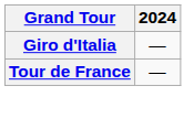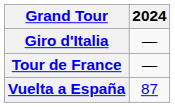+ row: Vuelta a España | 87
